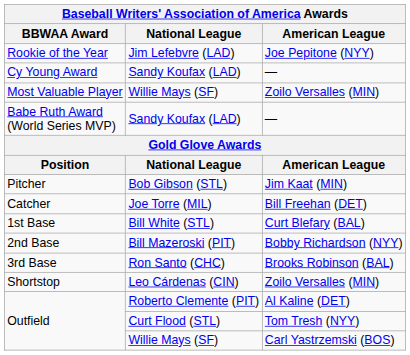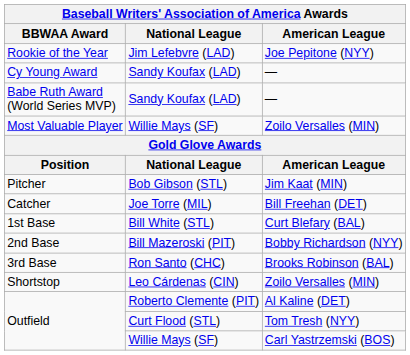rows swapped: Most Valuable Player <-> Babe Ruth Award (World Series MVP)
